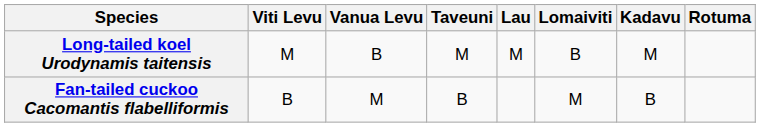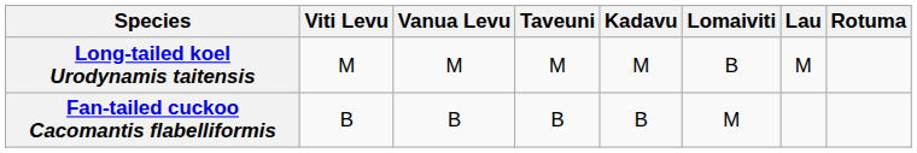columns swapped: Kadavu <-> Lau
Long-tailed koel Urodynamis taitensis | Vanua Levu: B -> M
Fan-tailed cuckoo Cacomantis flabelliformis | Vanua Levu: M -> B
